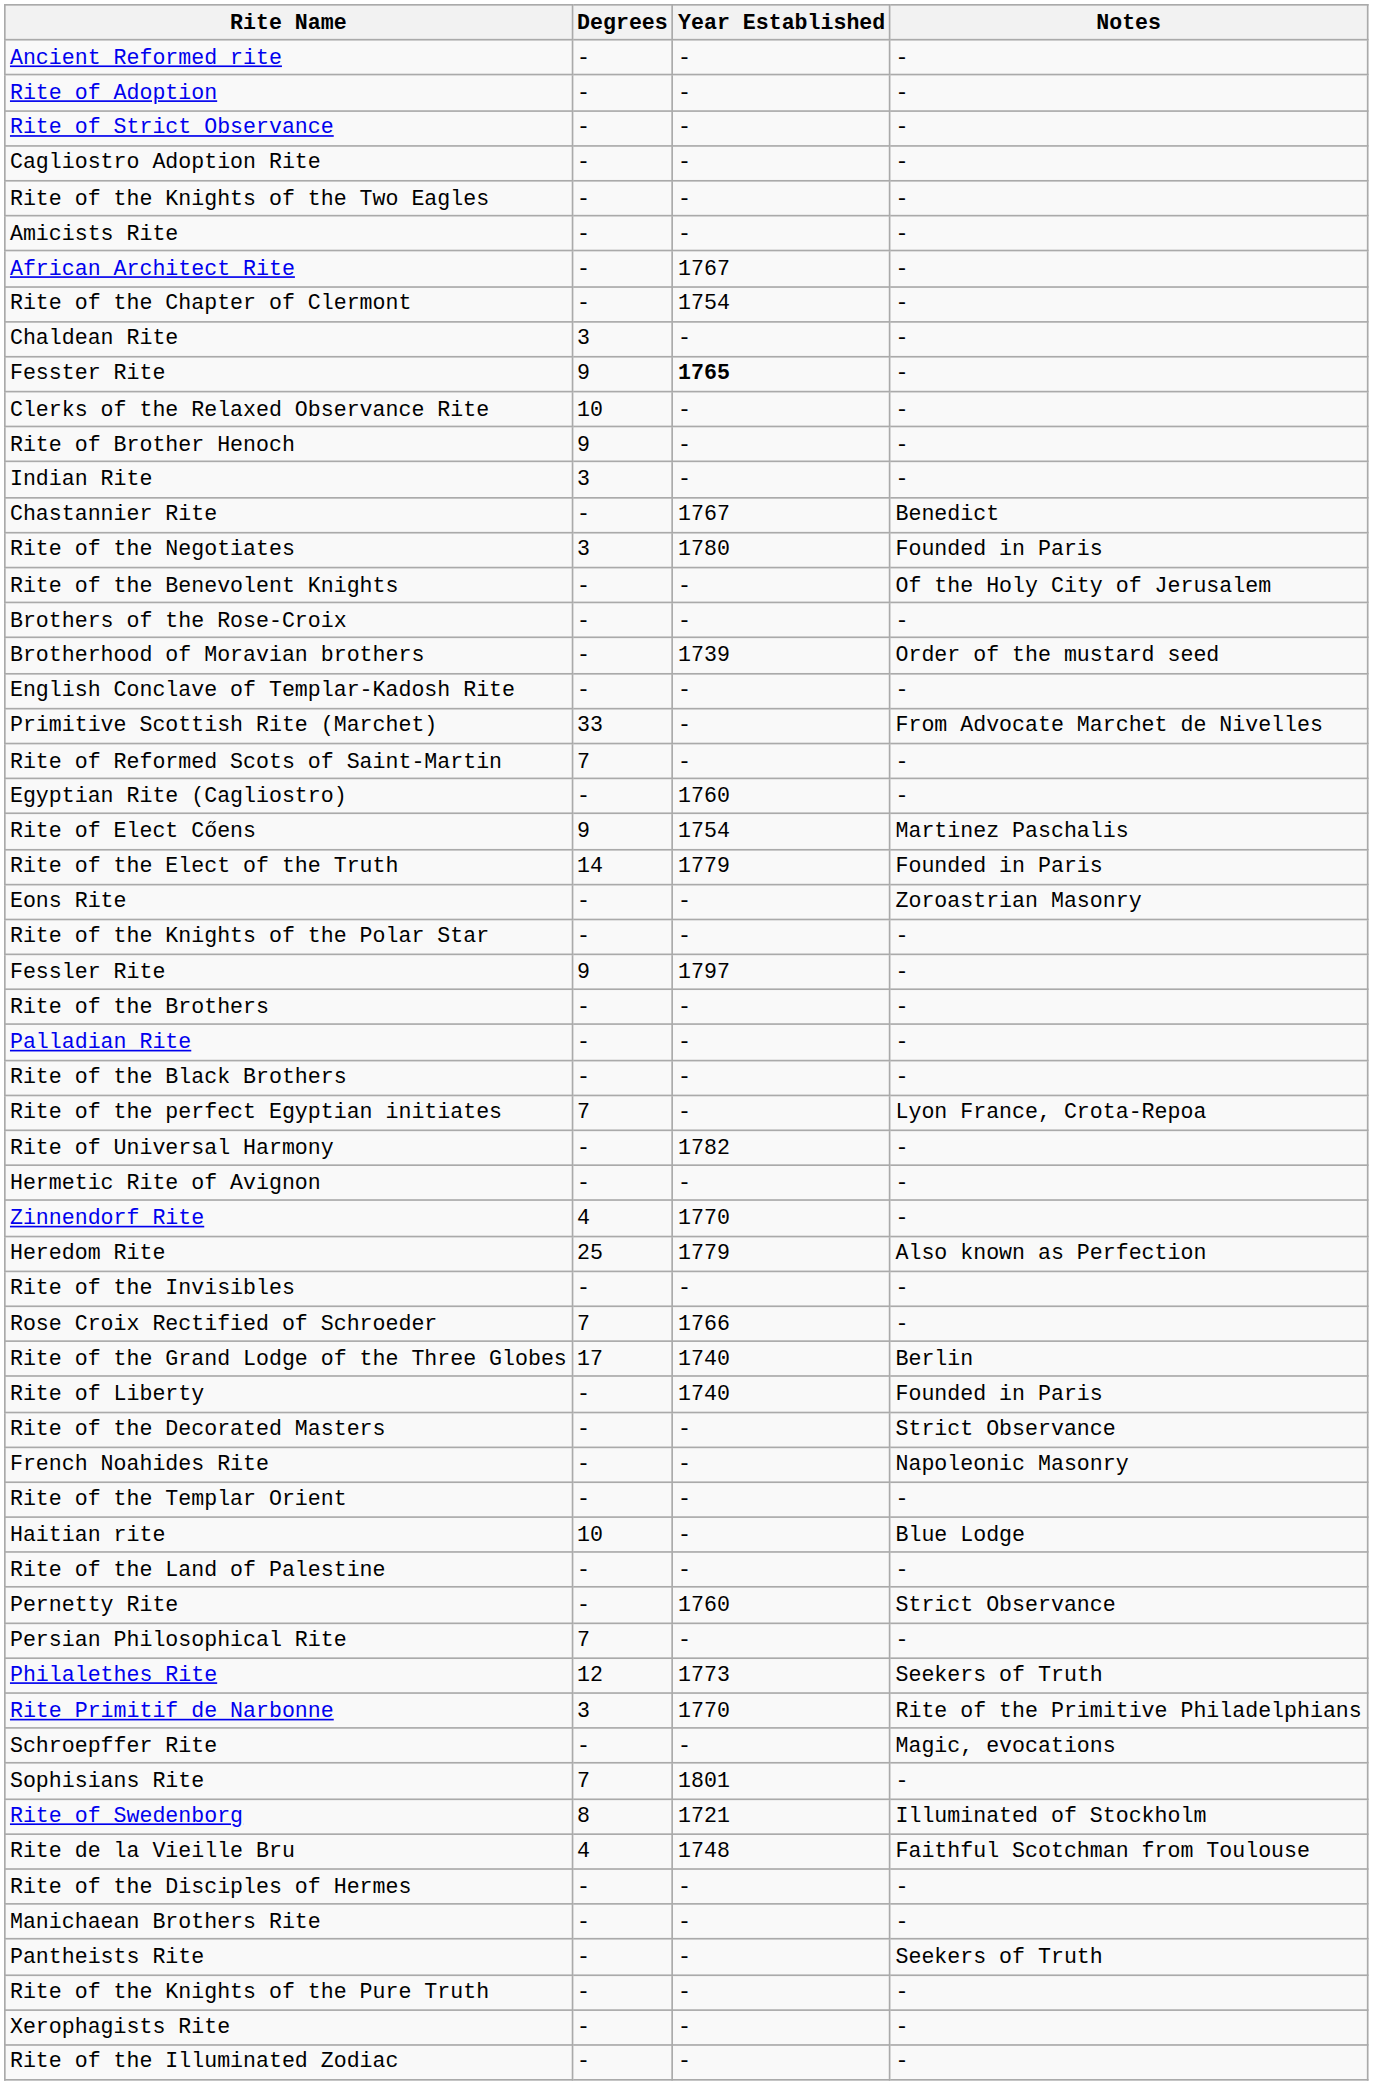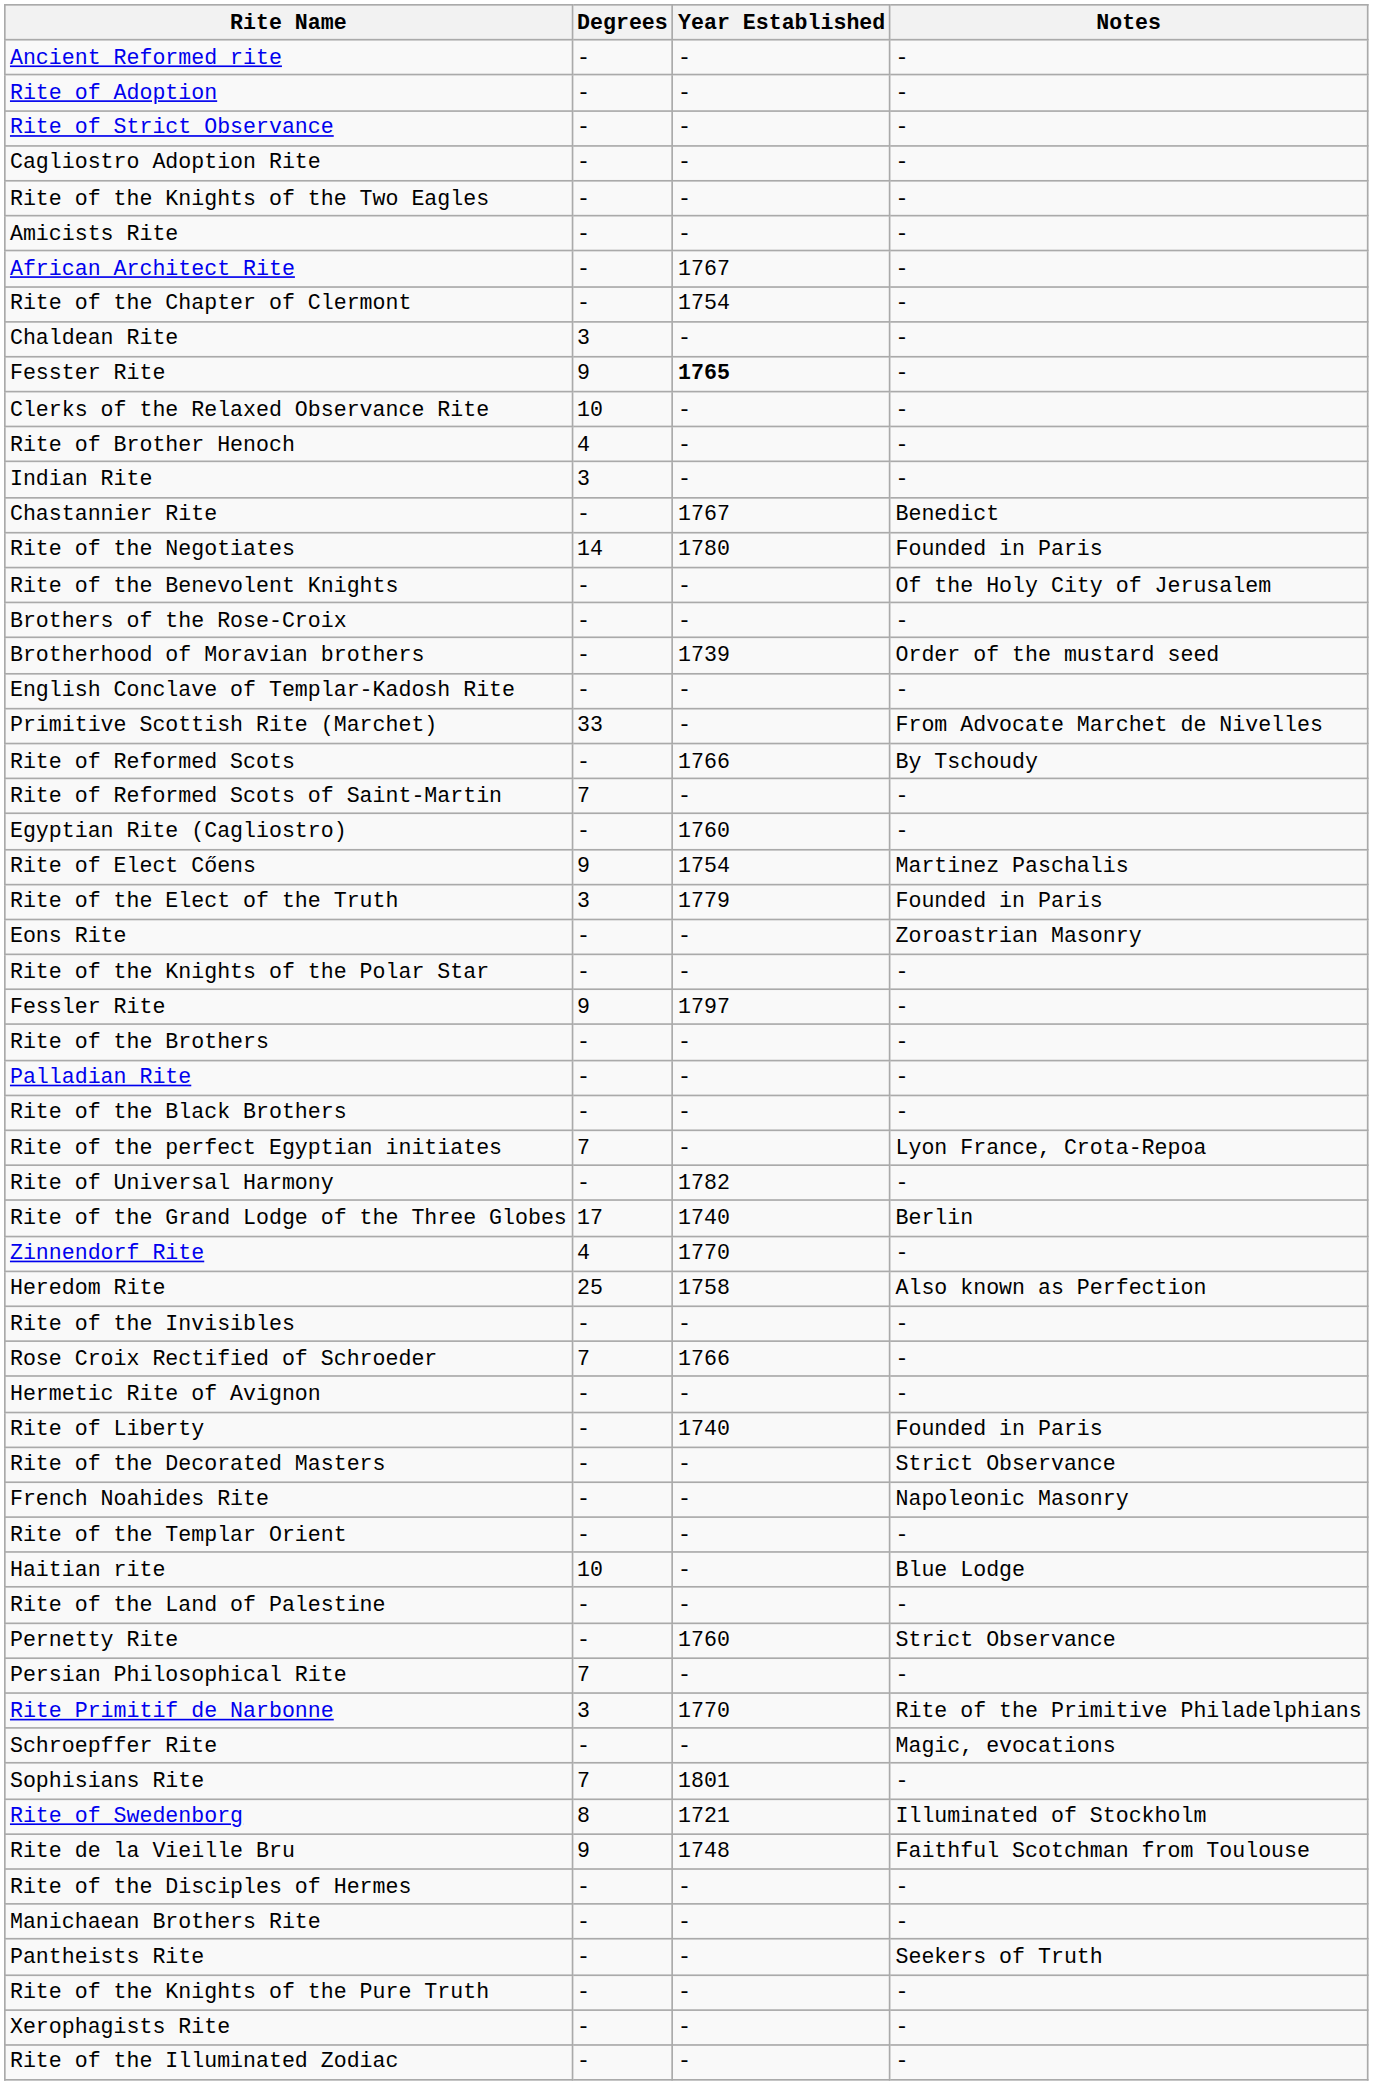Rite of Brother Henoch | Degrees: 9 -> 4
Rite of the Negotiates | Degrees: 3 -> 14
+ row: Rite of Reformed Scots | - | 1766 | By Tschoudy
Rite of the Elect of the Truth | Degrees: 14 -> 3
rows swapped: Rite of the Grand Lodge of the Three Globes <-> Hermetic Rite of Avignon
Heredom Rite | Year Established: 1779 -> 1758
- row: Philalethes Rite | 12 | 1773 | Seekers of Truth
Rite de la Vieille Bru | Degrees: 4 -> 9
